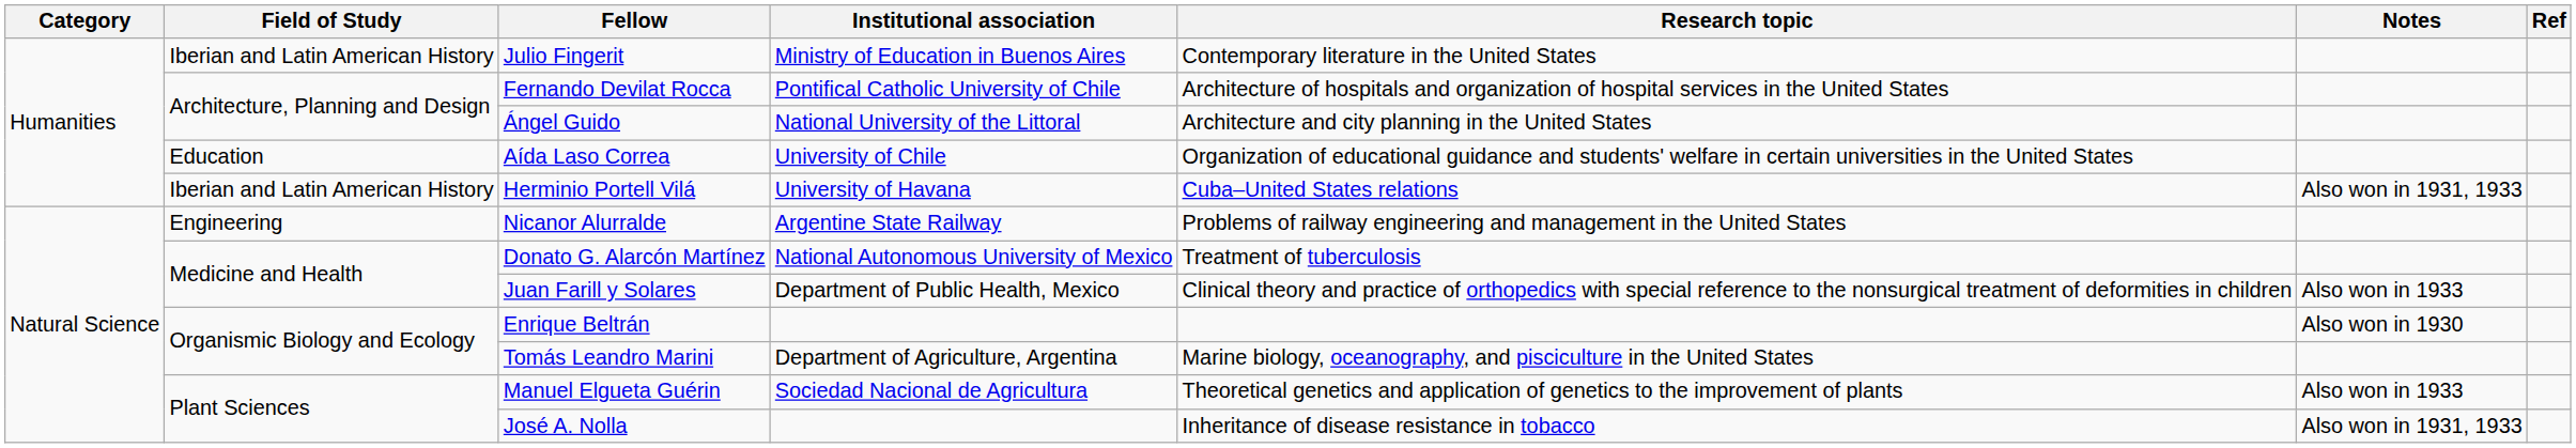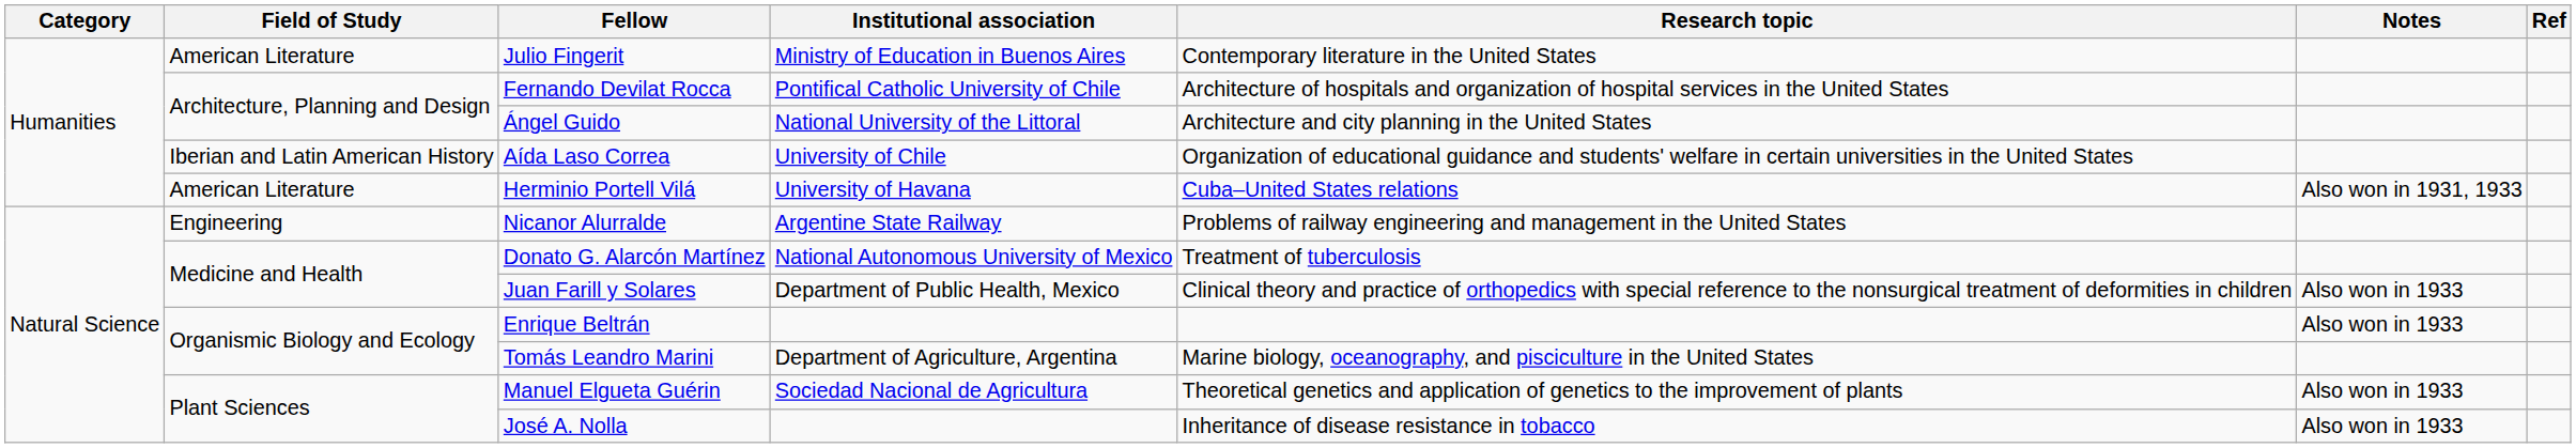Julio Fingerit | Field of Study: Iberian and Latin American History -> American Literature
Aída Laso Correa | Field of Study: Education -> Iberian and Latin American History
Herminio Portell Vilá | Field of Study: Iberian and Latin American History -> American Literature
Enrique Beltrán | Notes: Also won in 1930 -> Also won in 1933
José A. Nolla | Notes: Also won in 1931, 1933 -> Also won in 1933
